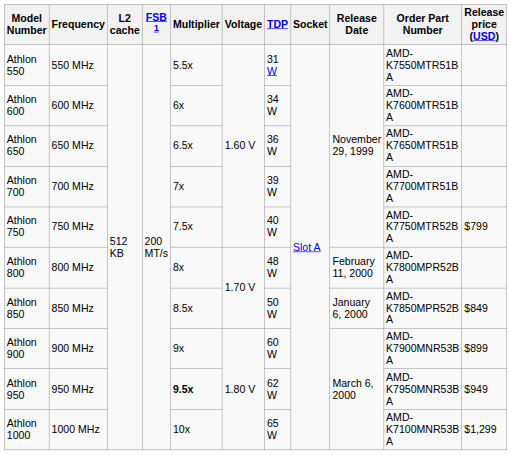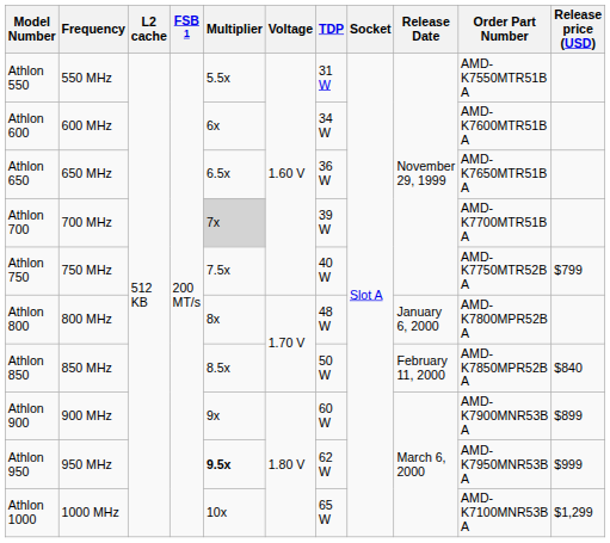Athlon 700 | Multiplier: no background -> lightgrey background
Athlon 800 | Release Date: February 11, 2000 -> January 6, 2000
Athlon 850 | Release Date: January 6, 2000 -> February 11, 2000
Athlon 850 | Release price (USD): $849 -> $840
Athlon 950 | Release price (USD): $949 -> $999
